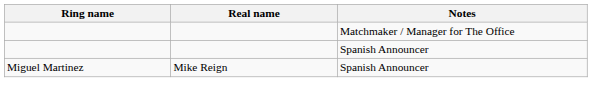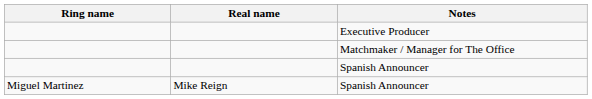+ row: Executive Producer
